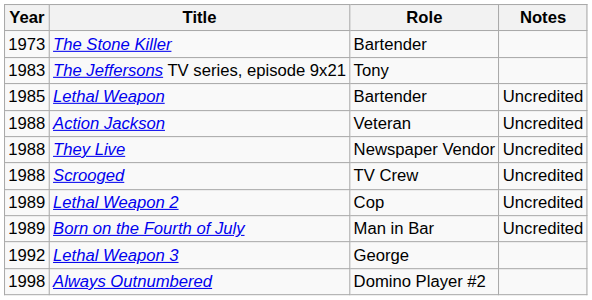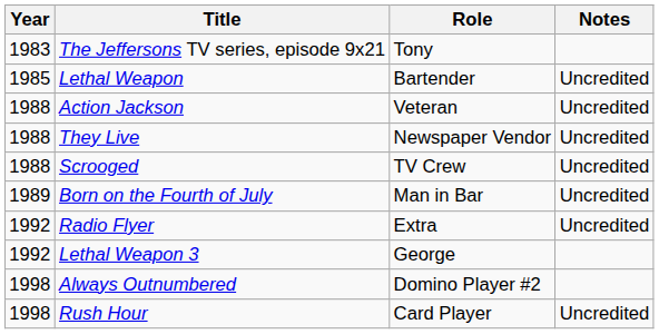- row: 1973 | The Stone Killer | Bartender
- row: 1989 | Lethal Weapon 2 | Cop | Uncredited
+ row: 1992 | Radio Flyer | Extra | Uncredited
+ row: 1998 | Rush Hour | Card Player | Uncredited
